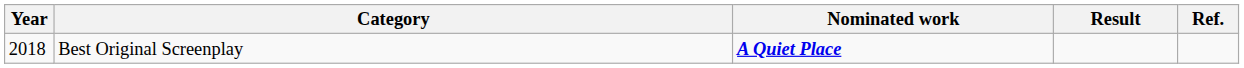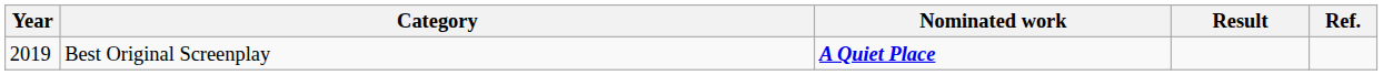Best Original Screenplay | Year: 2018 -> 2019
